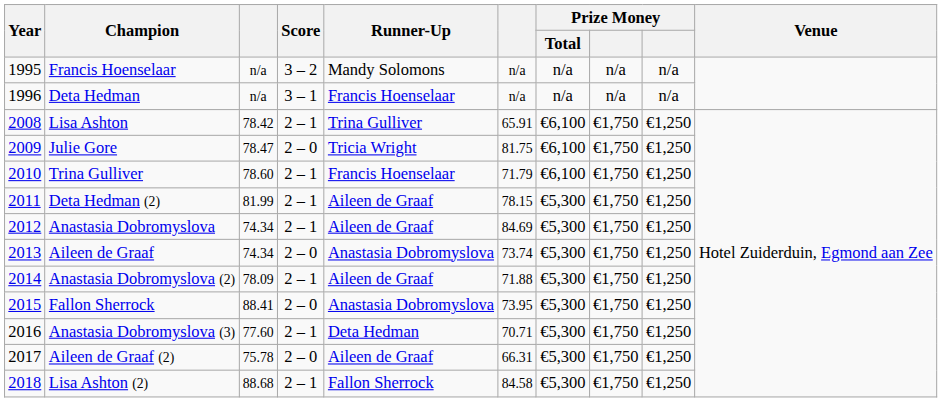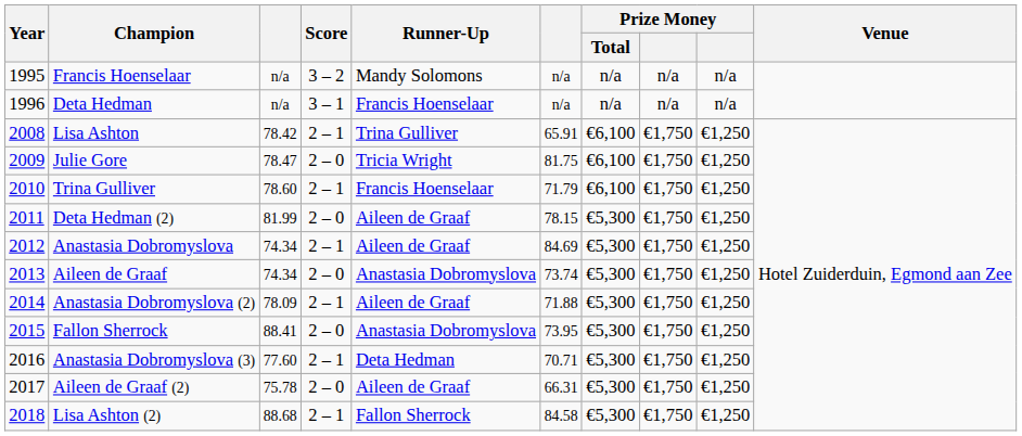Deta Hedman (2) | Score: 2 – 1 -> 2 – 0
